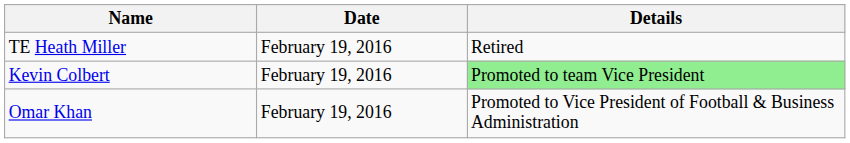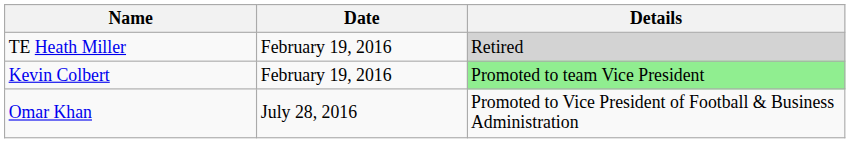TE Heath Miller | Details: no background -> lightgrey background
Omar Khan | Date: February 19, 2016 -> July 28, 2016
